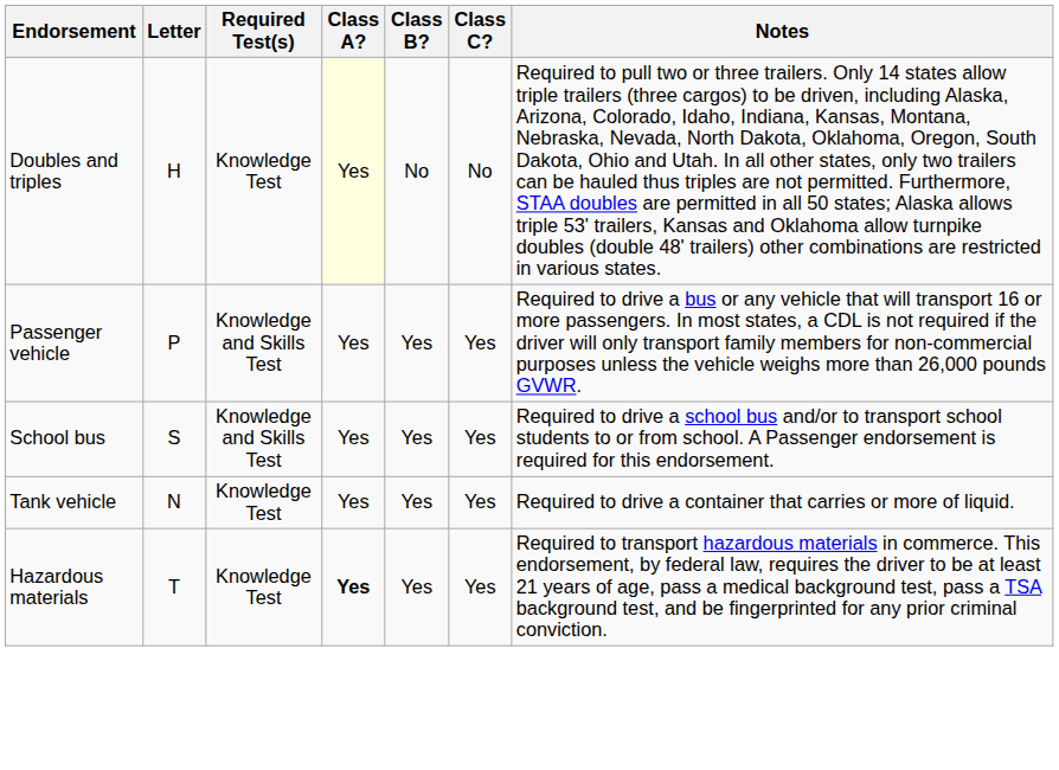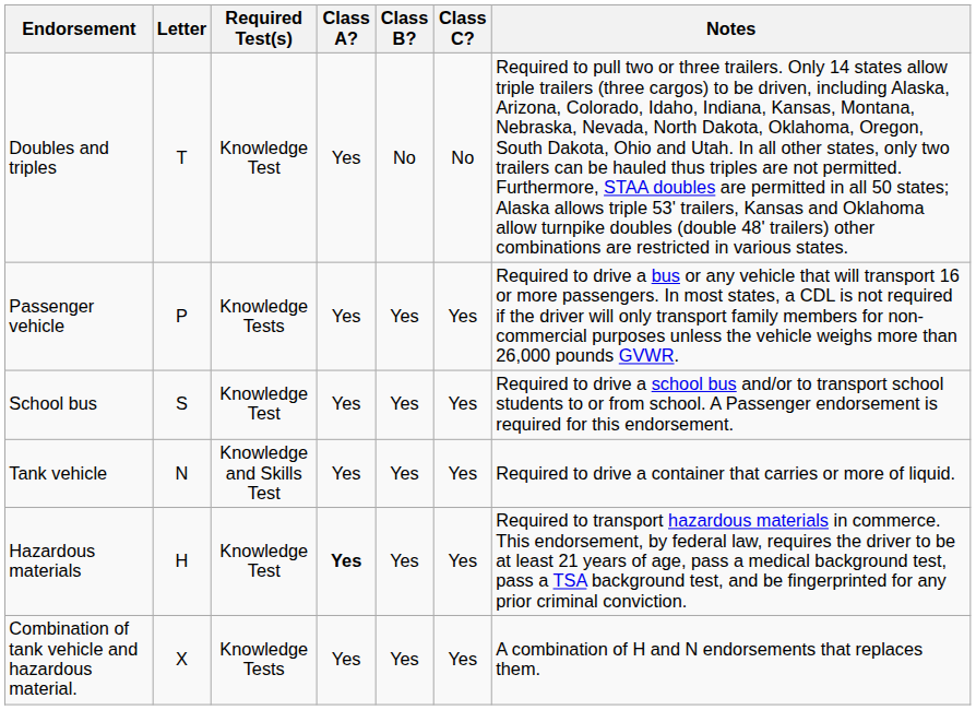Doubles and triples | Letter: H -> T
Doubles and triples | Class A?: lightyellow background -> no background
Passenger vehicle | Required Test(s): Knowledge and Skills Test -> Knowledge Tests
School bus | Required Test(s): Knowledge and Skills Test -> Knowledge Test
Tank vehicle | Required Test(s): Knowledge Test -> Knowledge and Skills Test
Hazardous materials | Letter: T -> H
+ row: Combination of tank vehicle and hazardous material. | X | Knowledge Tests | Yes | Yes | Yes | A combination of H and N endorsements that replaces them.
